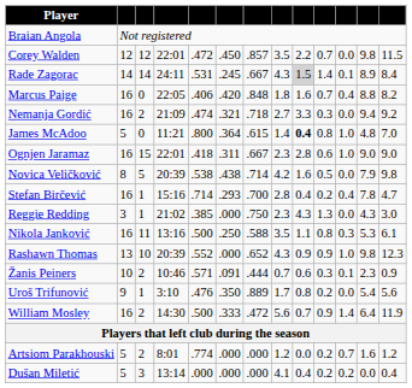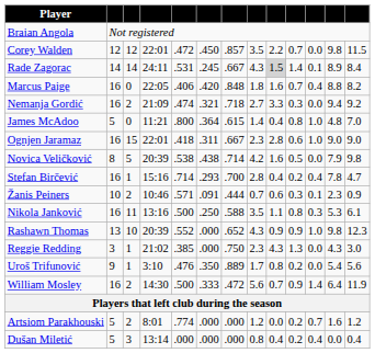James McAdoo | column 9: bold -> normal
rows swapped: Reggie Redding <-> Žanis Peiners
Dušan Miletić | column 8: 4.1 -> 0.8
Dušan Miletić | column 11: 0.2 -> 0.4
